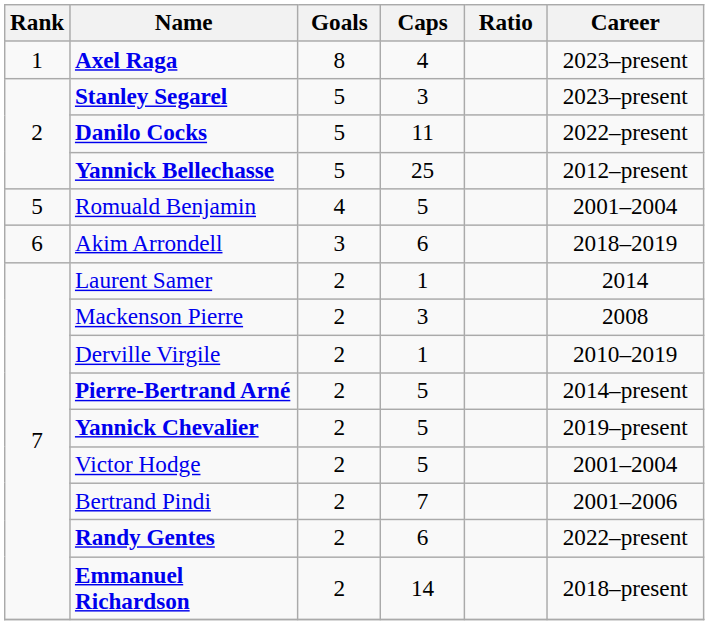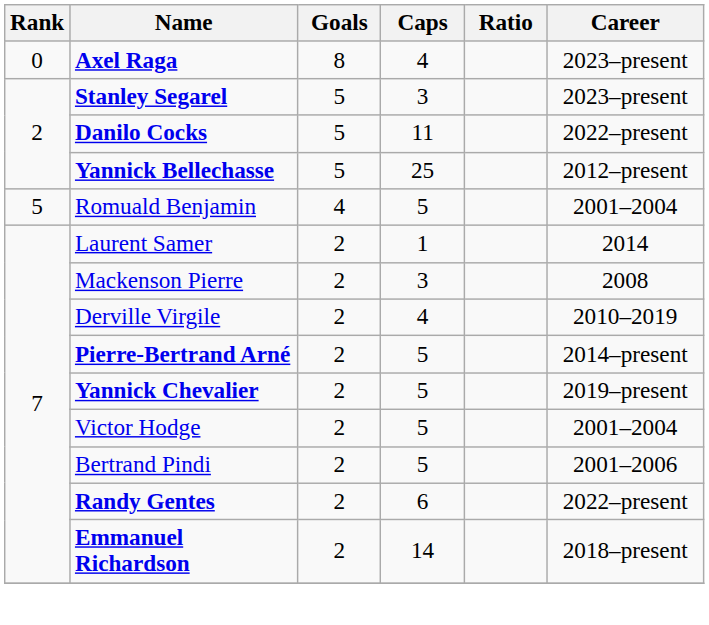Axel Raga | Rank: 1 -> 0
- row: 6 | Akim Arrondell | 3 | 6 | 2018–2019
Derville Virgile | Caps: 1 -> 4
Bertrand Pindi | Caps: 7 -> 5
